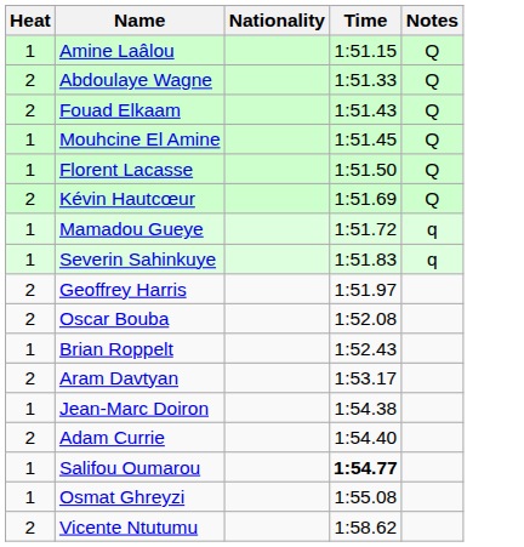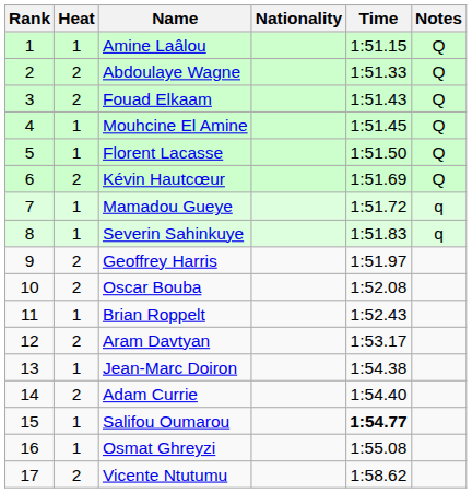+ column: Rank | 1 | 2 | 3 | 4 | 5 | 6 | 7 | 8 | 9 | 10 | 11 | 12 | 13 | 14 | 15 | 16 | 17
